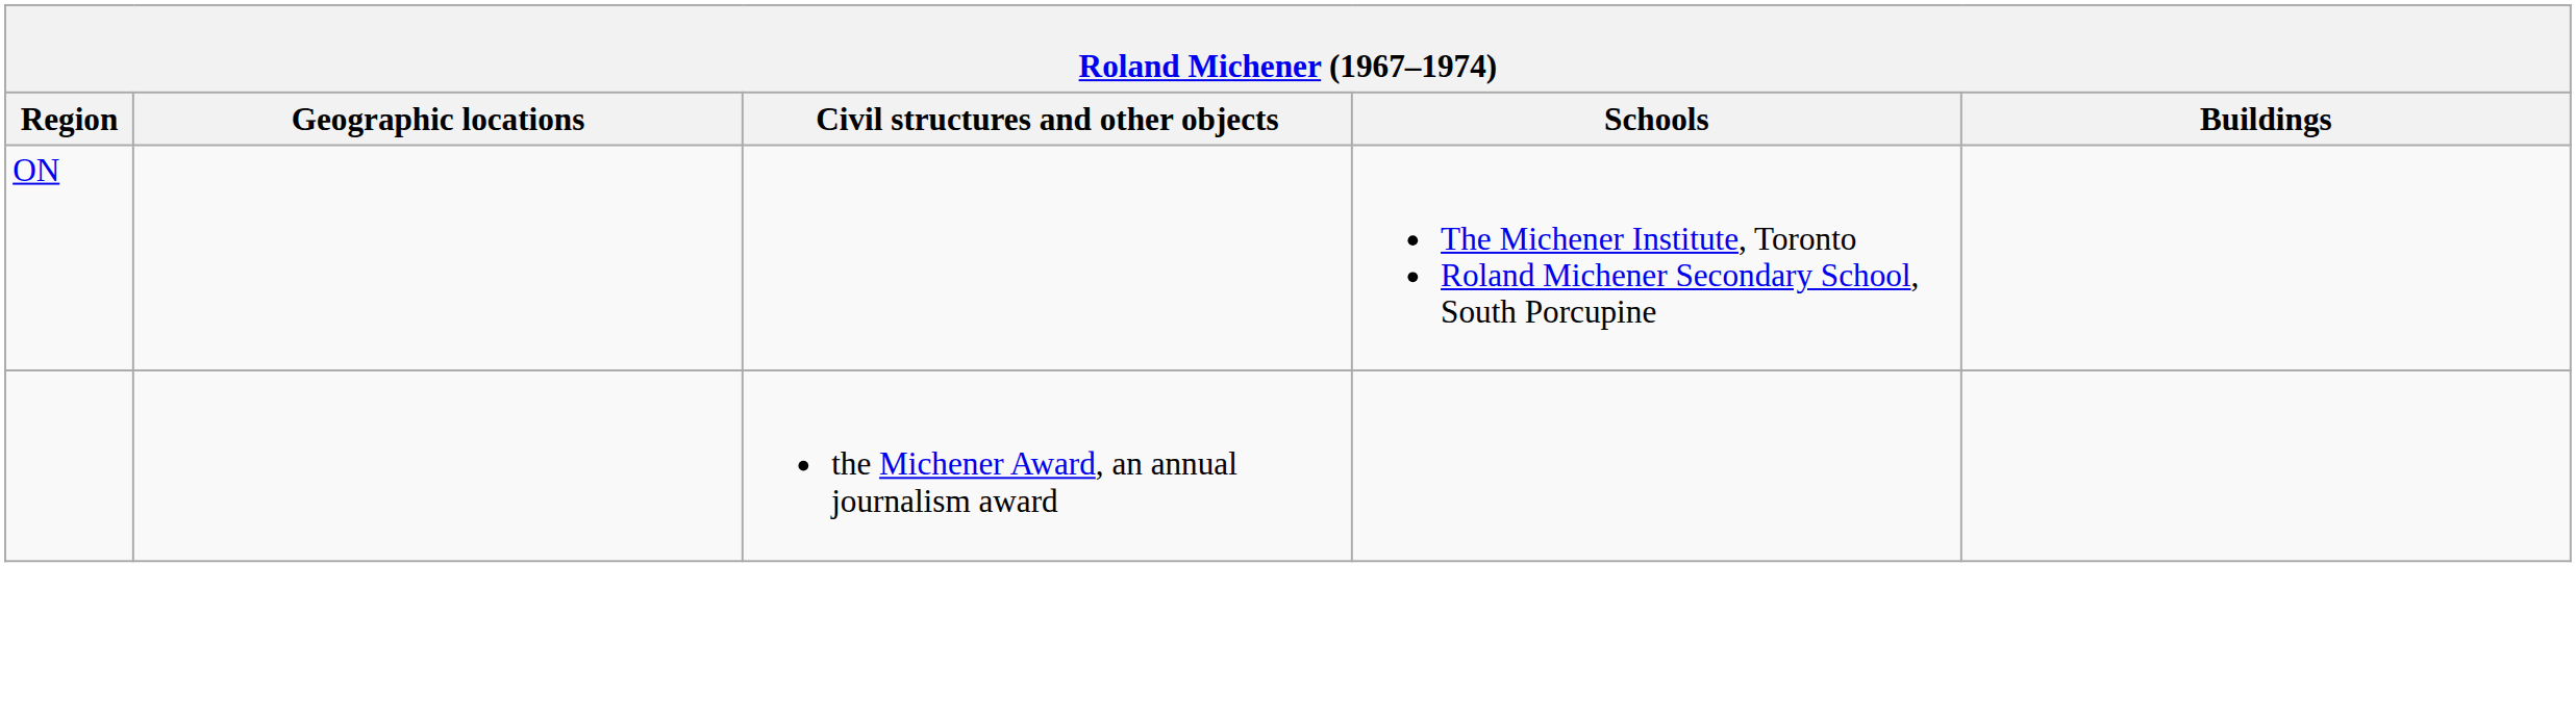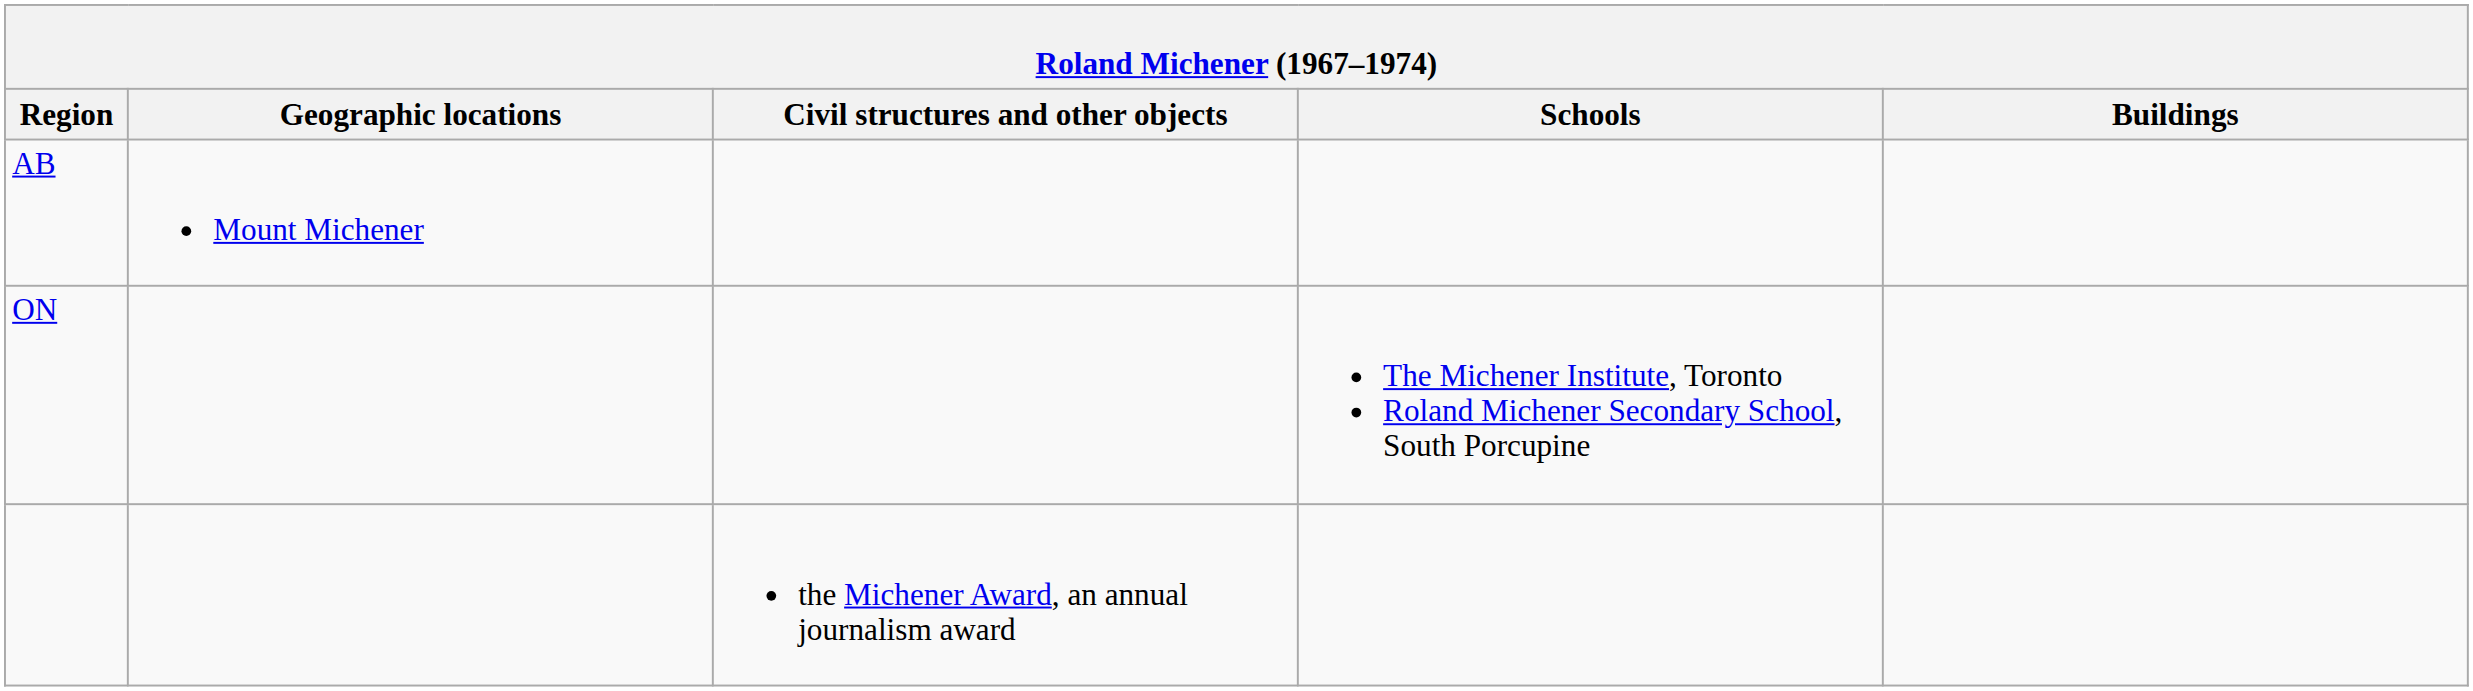+ row: AB | Mount Michener
